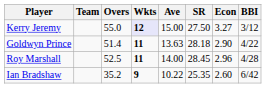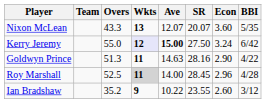+ row: Nixon McLean | 43.3 | 13 | 12.07 | 20.07 | 3.60 | 5/35
Kerry Jeremy | Ave: normal -> bold
Kerry Jeremy | Econ: 3.27 -> 3.24
Kerry Jeremy | BBI: 3/12 -> 6/42
Goldwyn Prince | Overs: 51.4 -> 51.3
Goldwyn Prince | Ave: 13.63 -> 14.63
Goldwyn Prince | SR: 28.18 -> 28.16
Roy Marshall | Wkts: no background -> lightgrey background
Ian Bradshaw | SR: 25.35 -> 23.55
Ian Bradshaw | BBI: 6/42 -> 3/12
